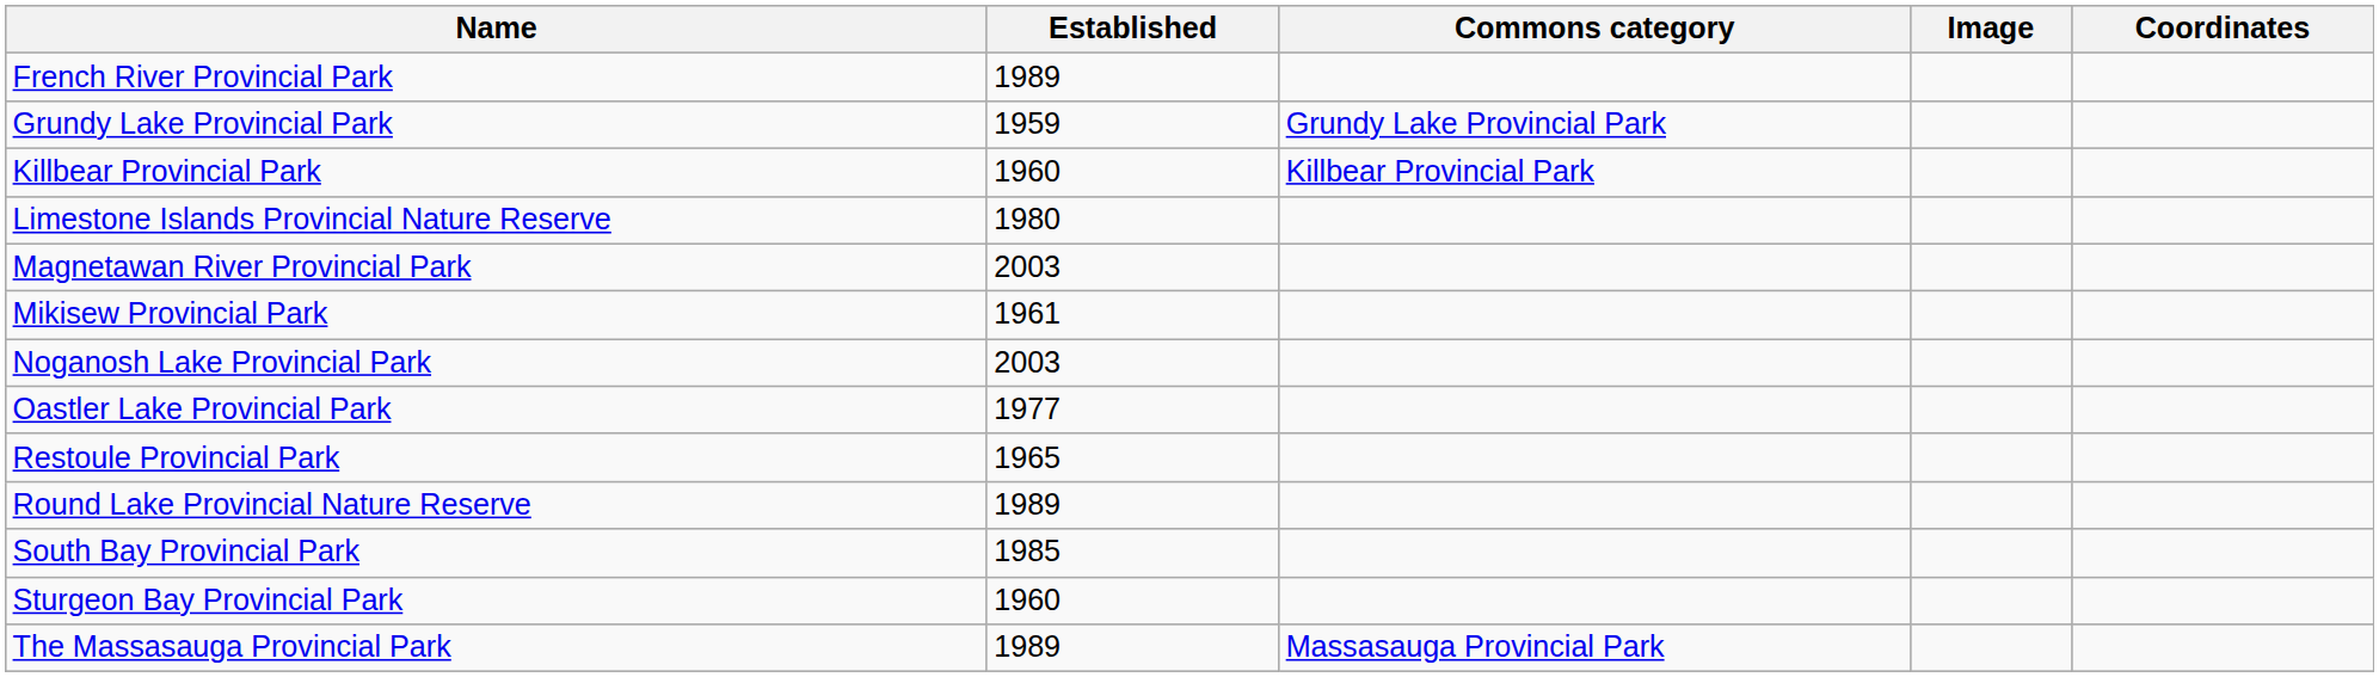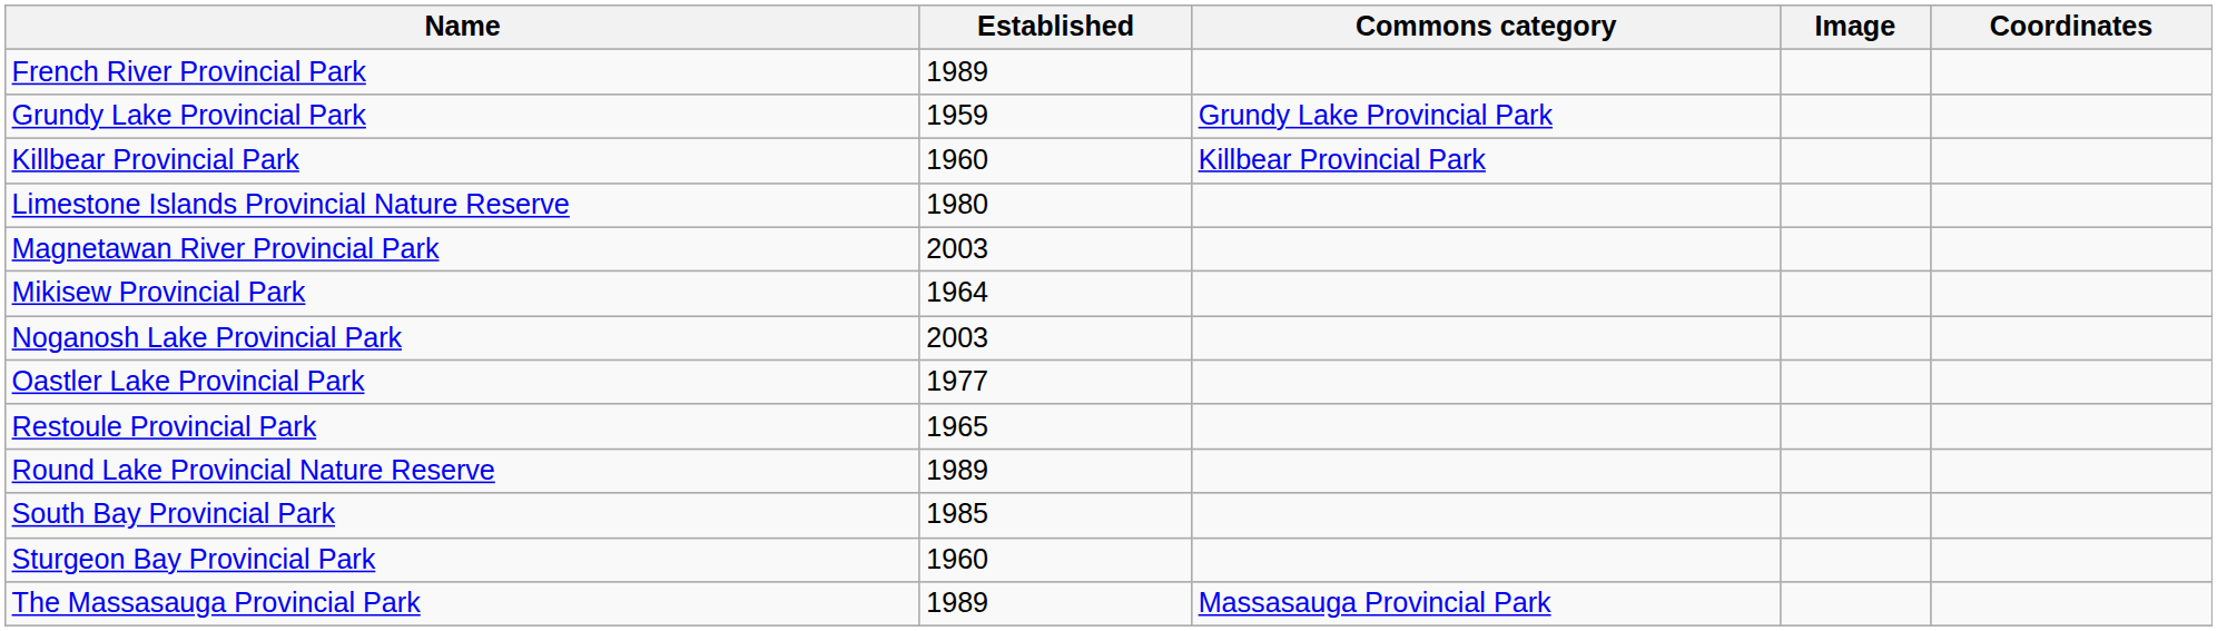Mikisew Provincial Park | Established: 1961 -> 1964
